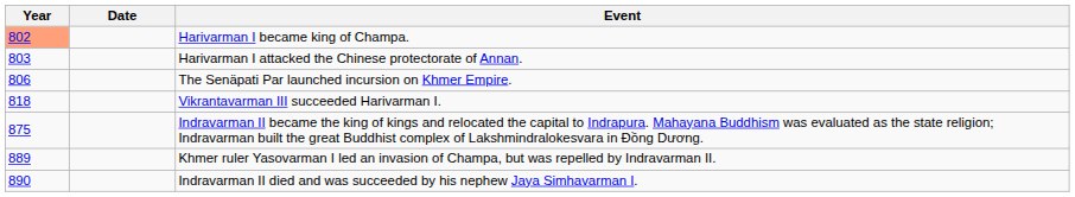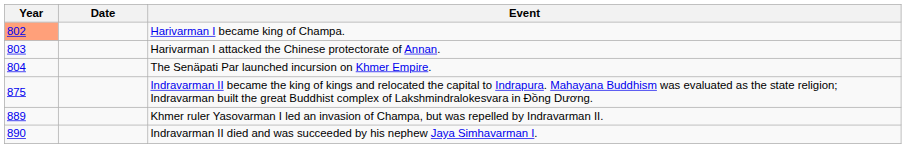The Senäpati Par launched incursion on Khmer Empire. | Year: 806 -> 804
- row: 818 | Vikrantavarman III succeeded Harivarman I.
